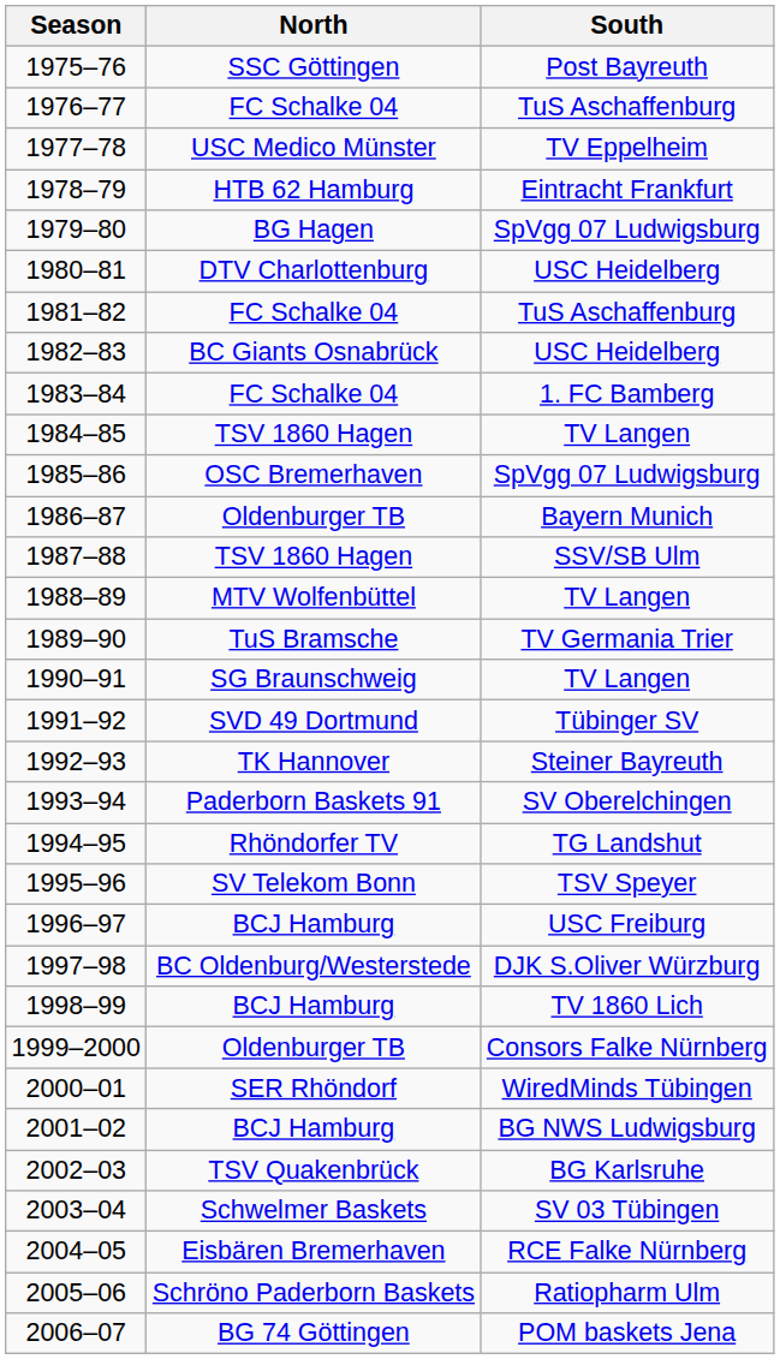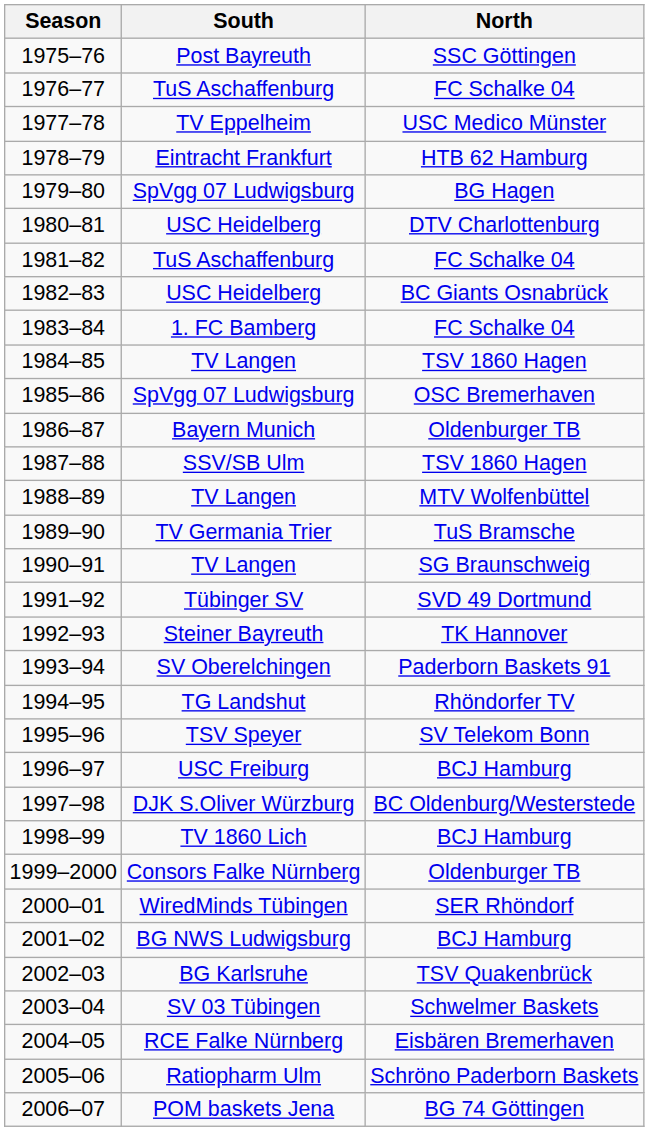columns swapped: North <-> South
